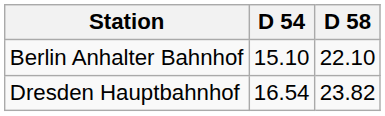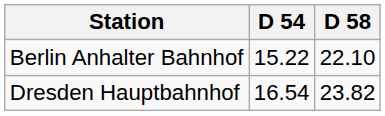Berlin Anhalter Bahnhof | D 54: 15.10 -> 15.22
